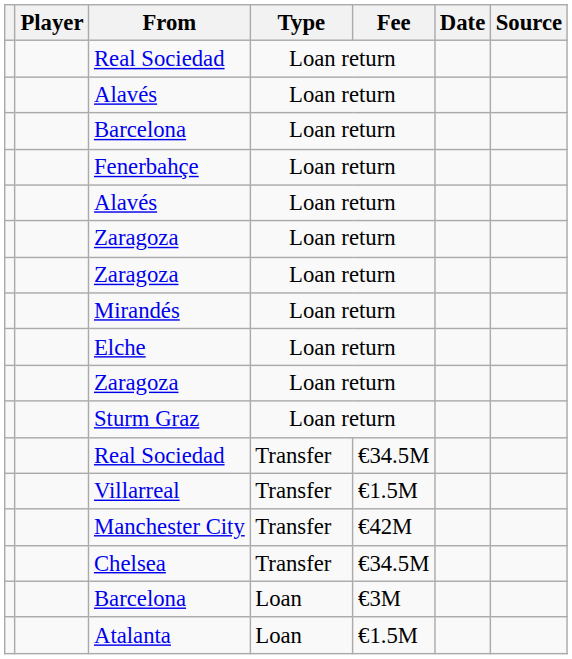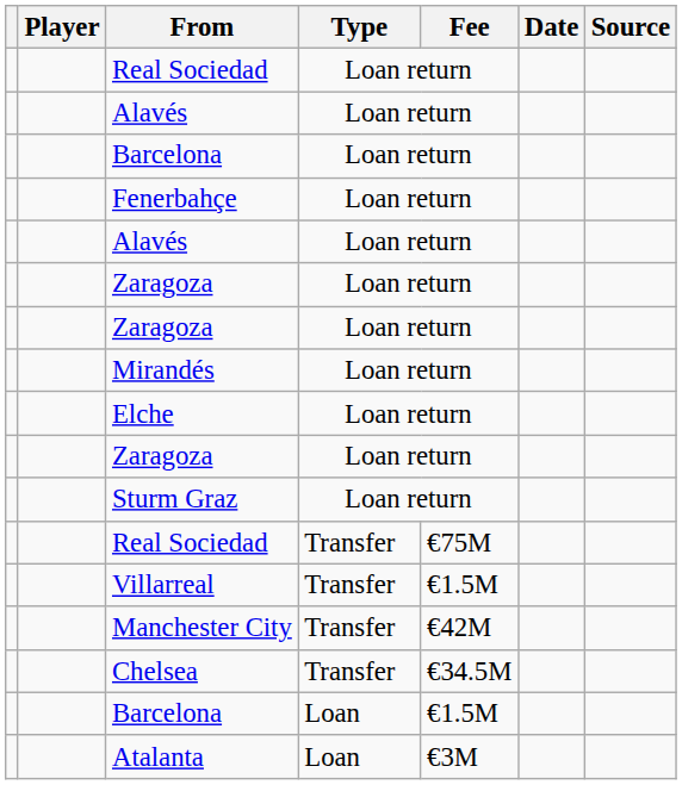Real Sociedad / Transfer | Fee: €34.5M -> €75M
Barcelona / Loan | Fee: €3M -> €1.5M
Atalanta | Fee: €1.5M -> €3M
